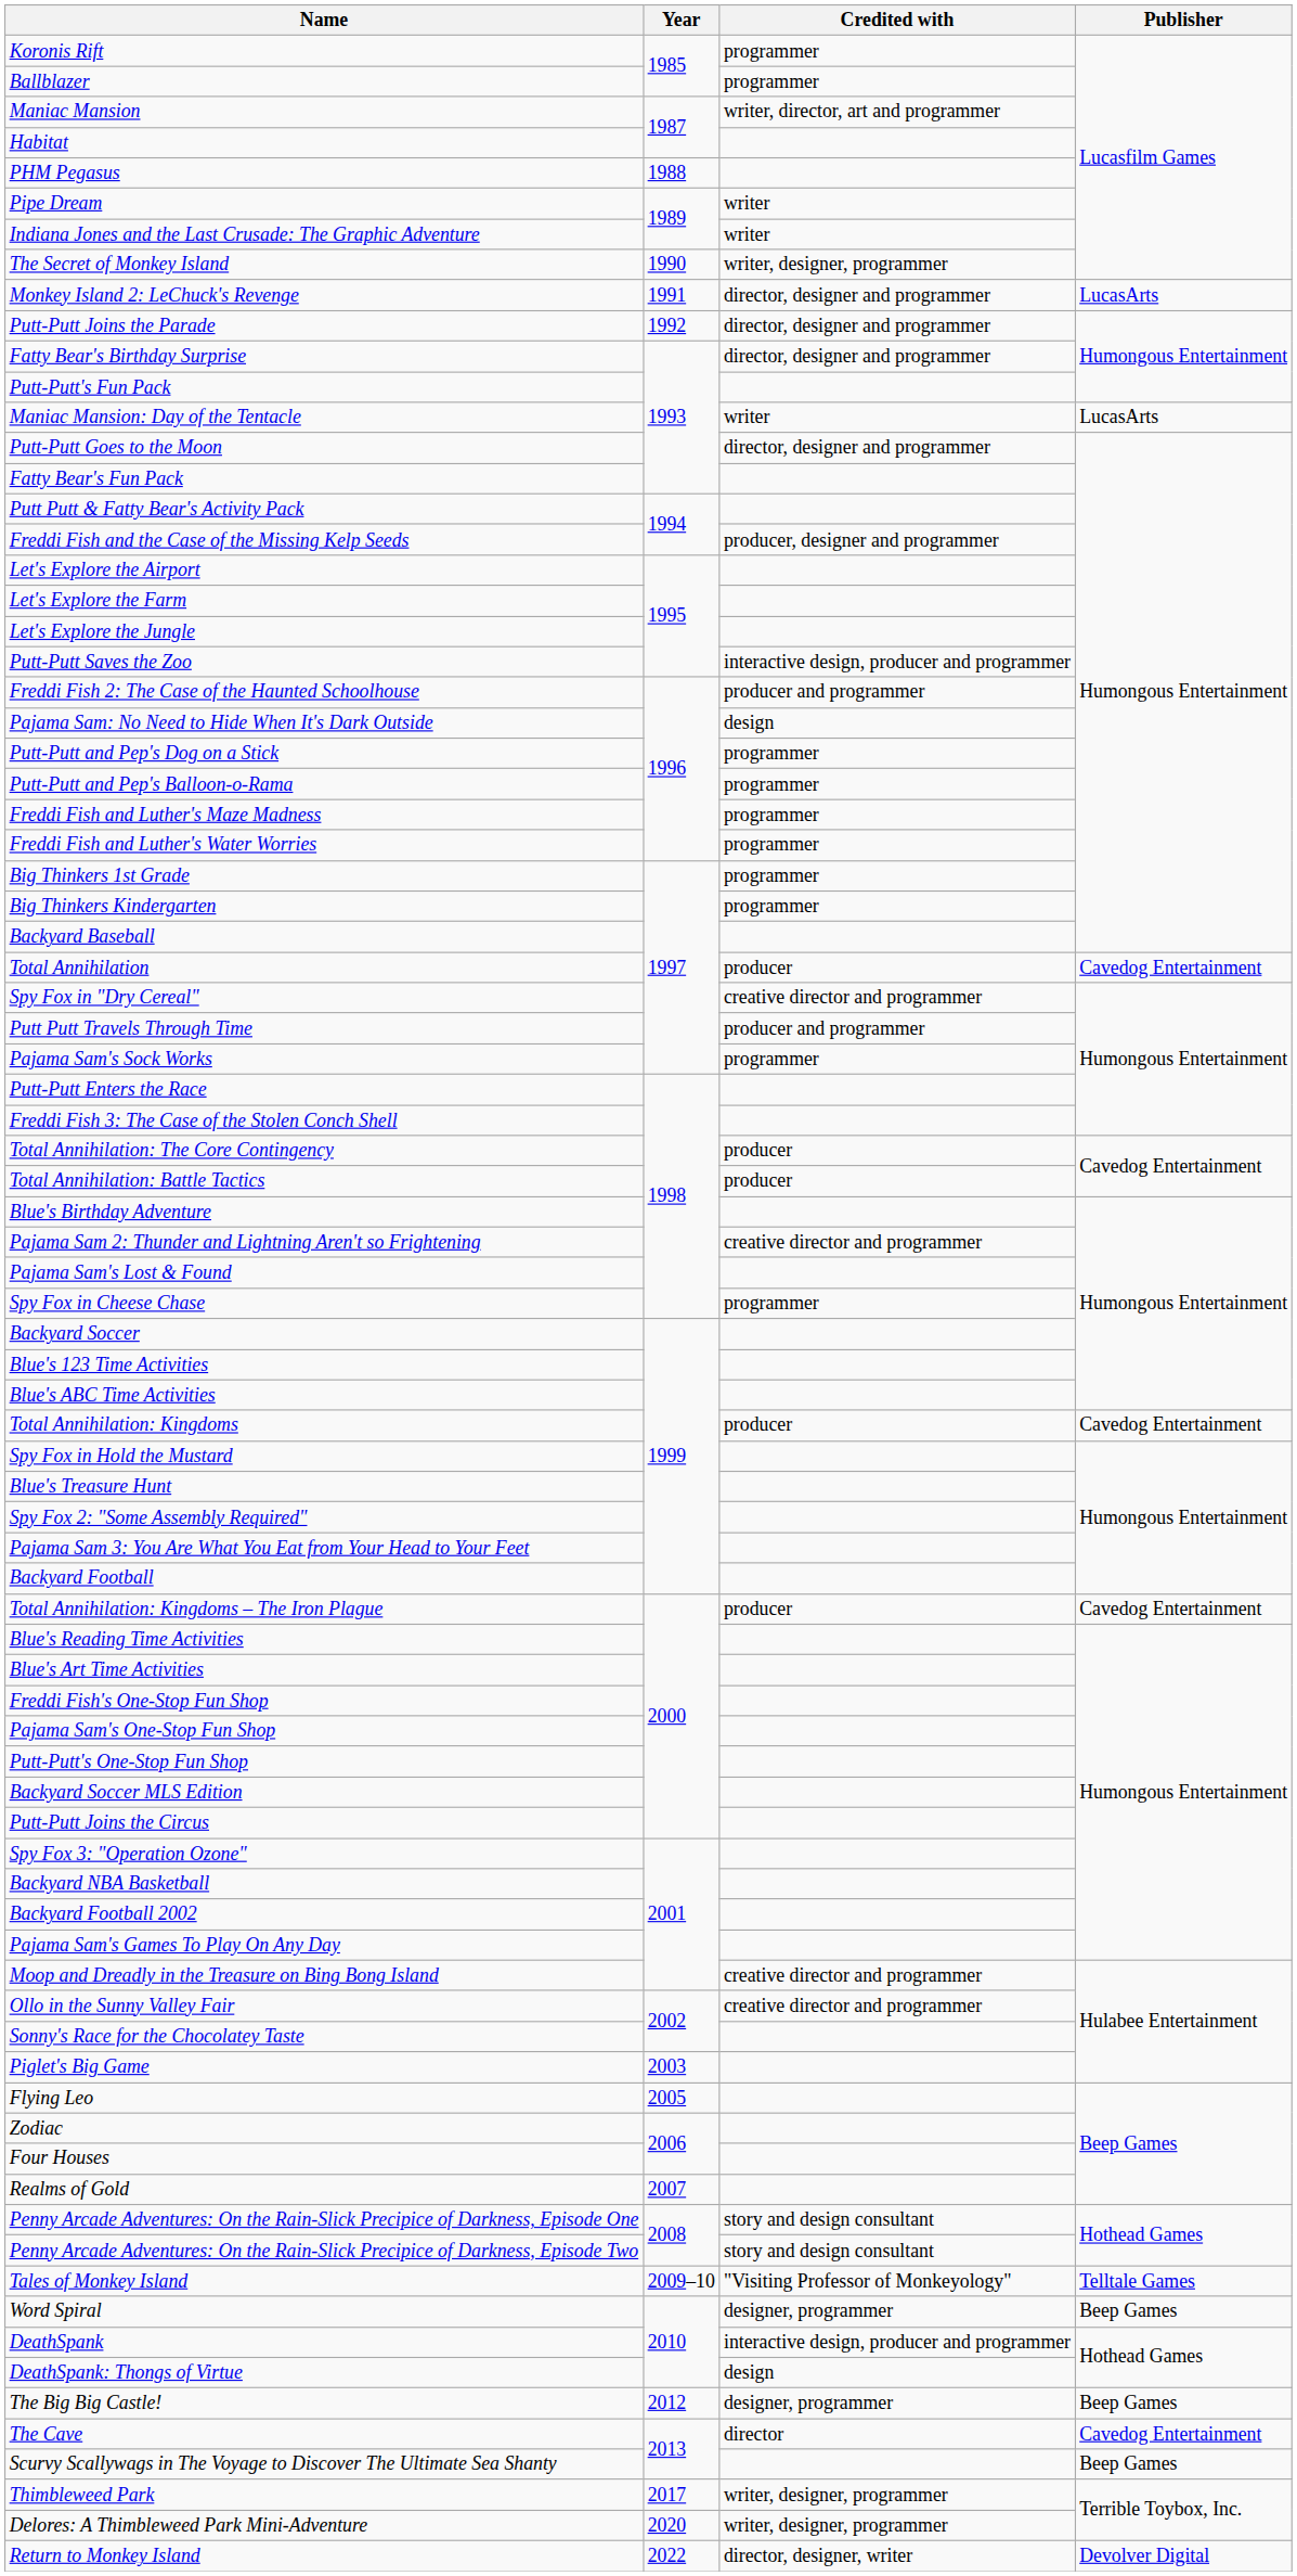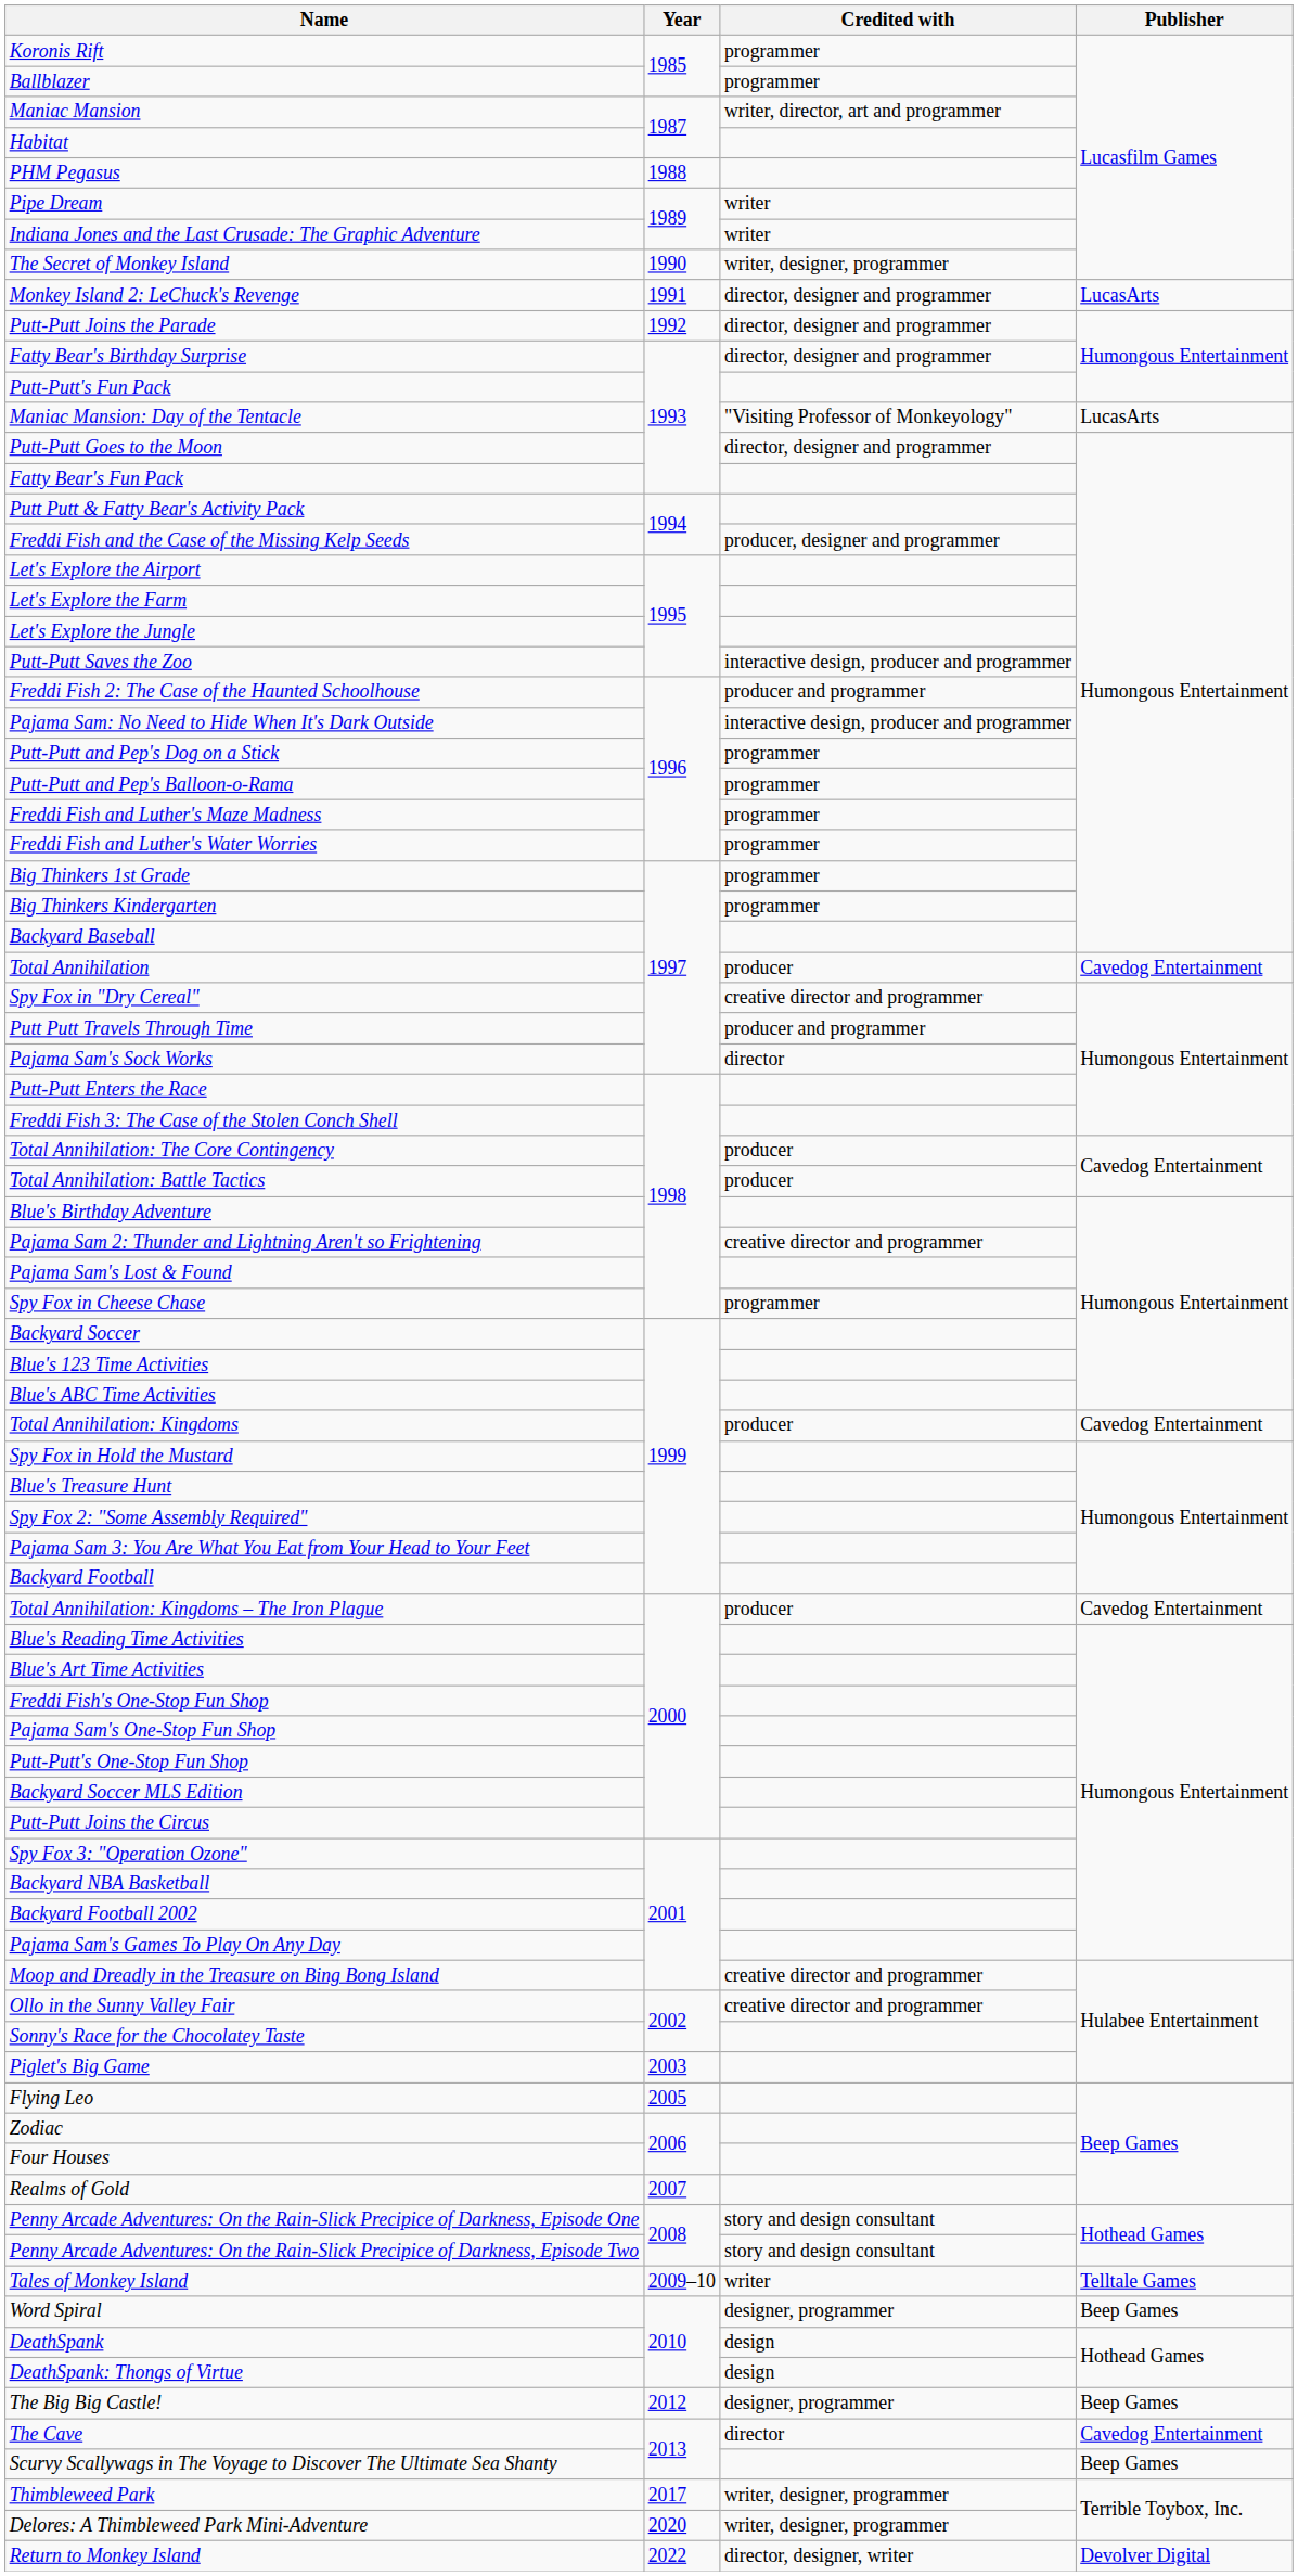Maniac Mansion: Day of the Tentacle | Credited with: writer -> "Visiting Professor of Monkeyology"
Pajama Sam: No Need to Hide When It's Dark Outside | Credited with: design -> interactive design, producer and programmer
Pajama Sam's Sock Works | Credited with: programmer -> director
Tales of Monkey Island | Credited with: "Visiting Professor of Monkeyology" -> writer
DeathSpank | Credited with: interactive design, producer and programmer -> design
